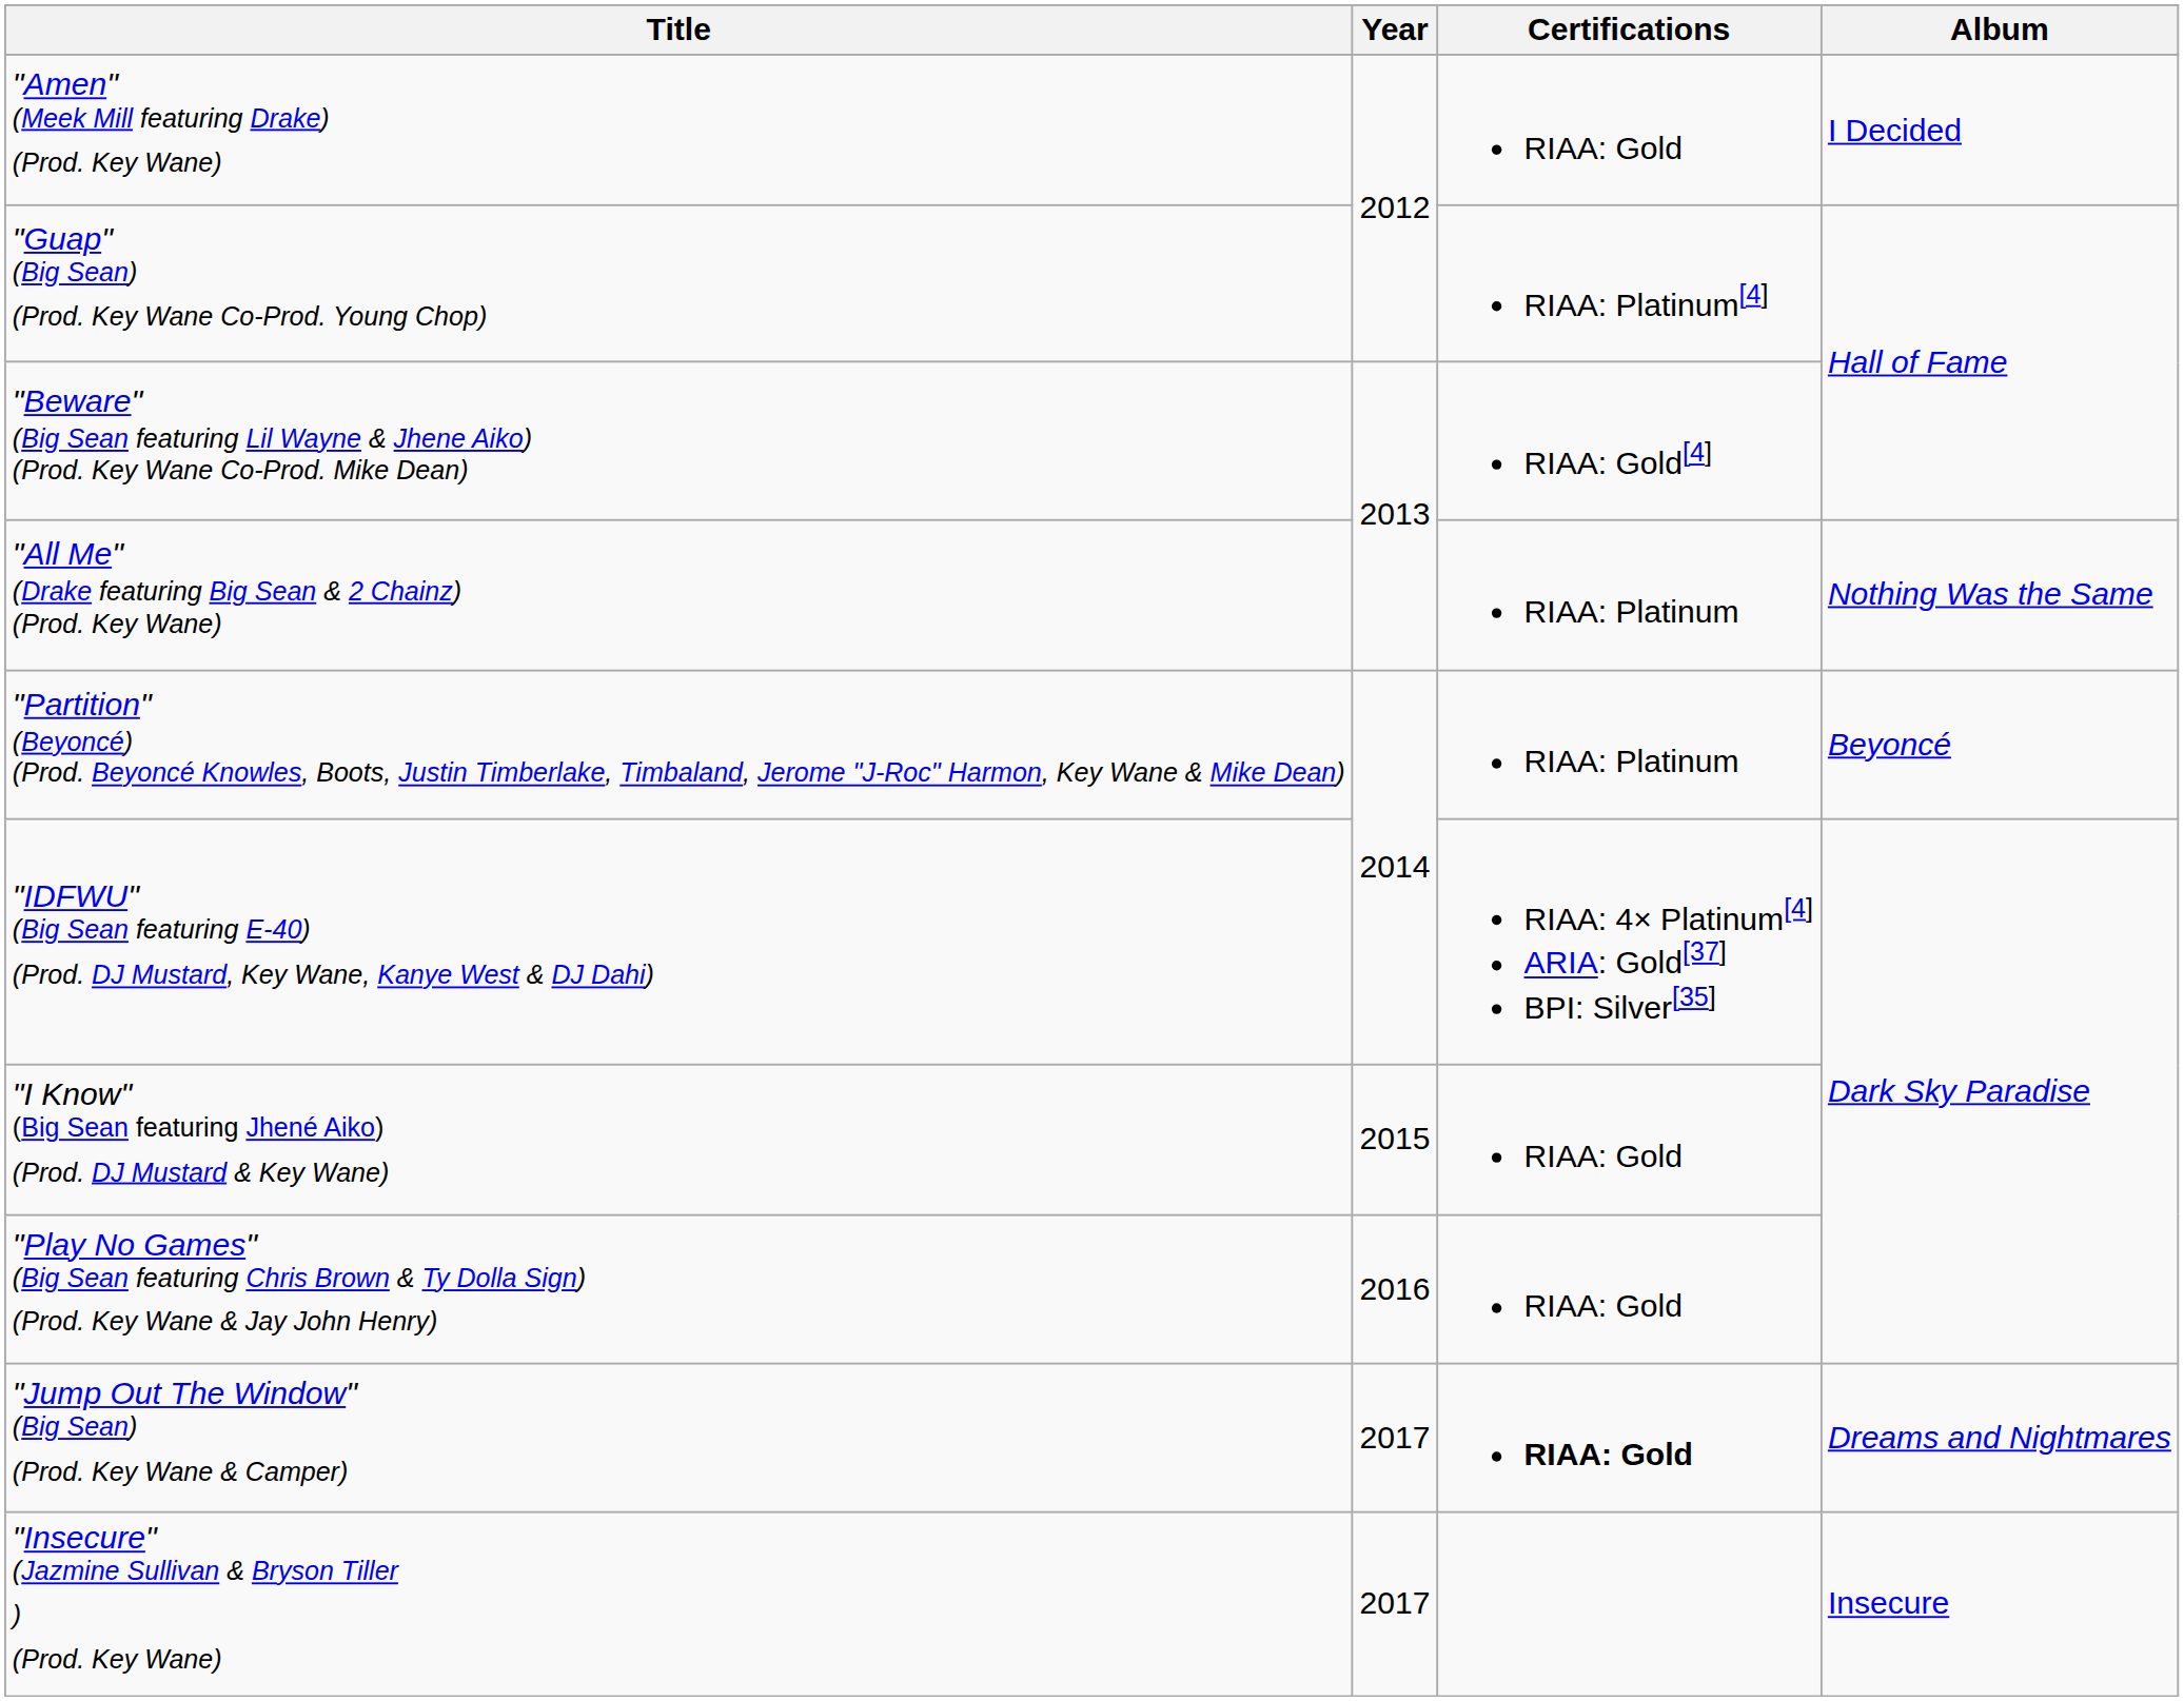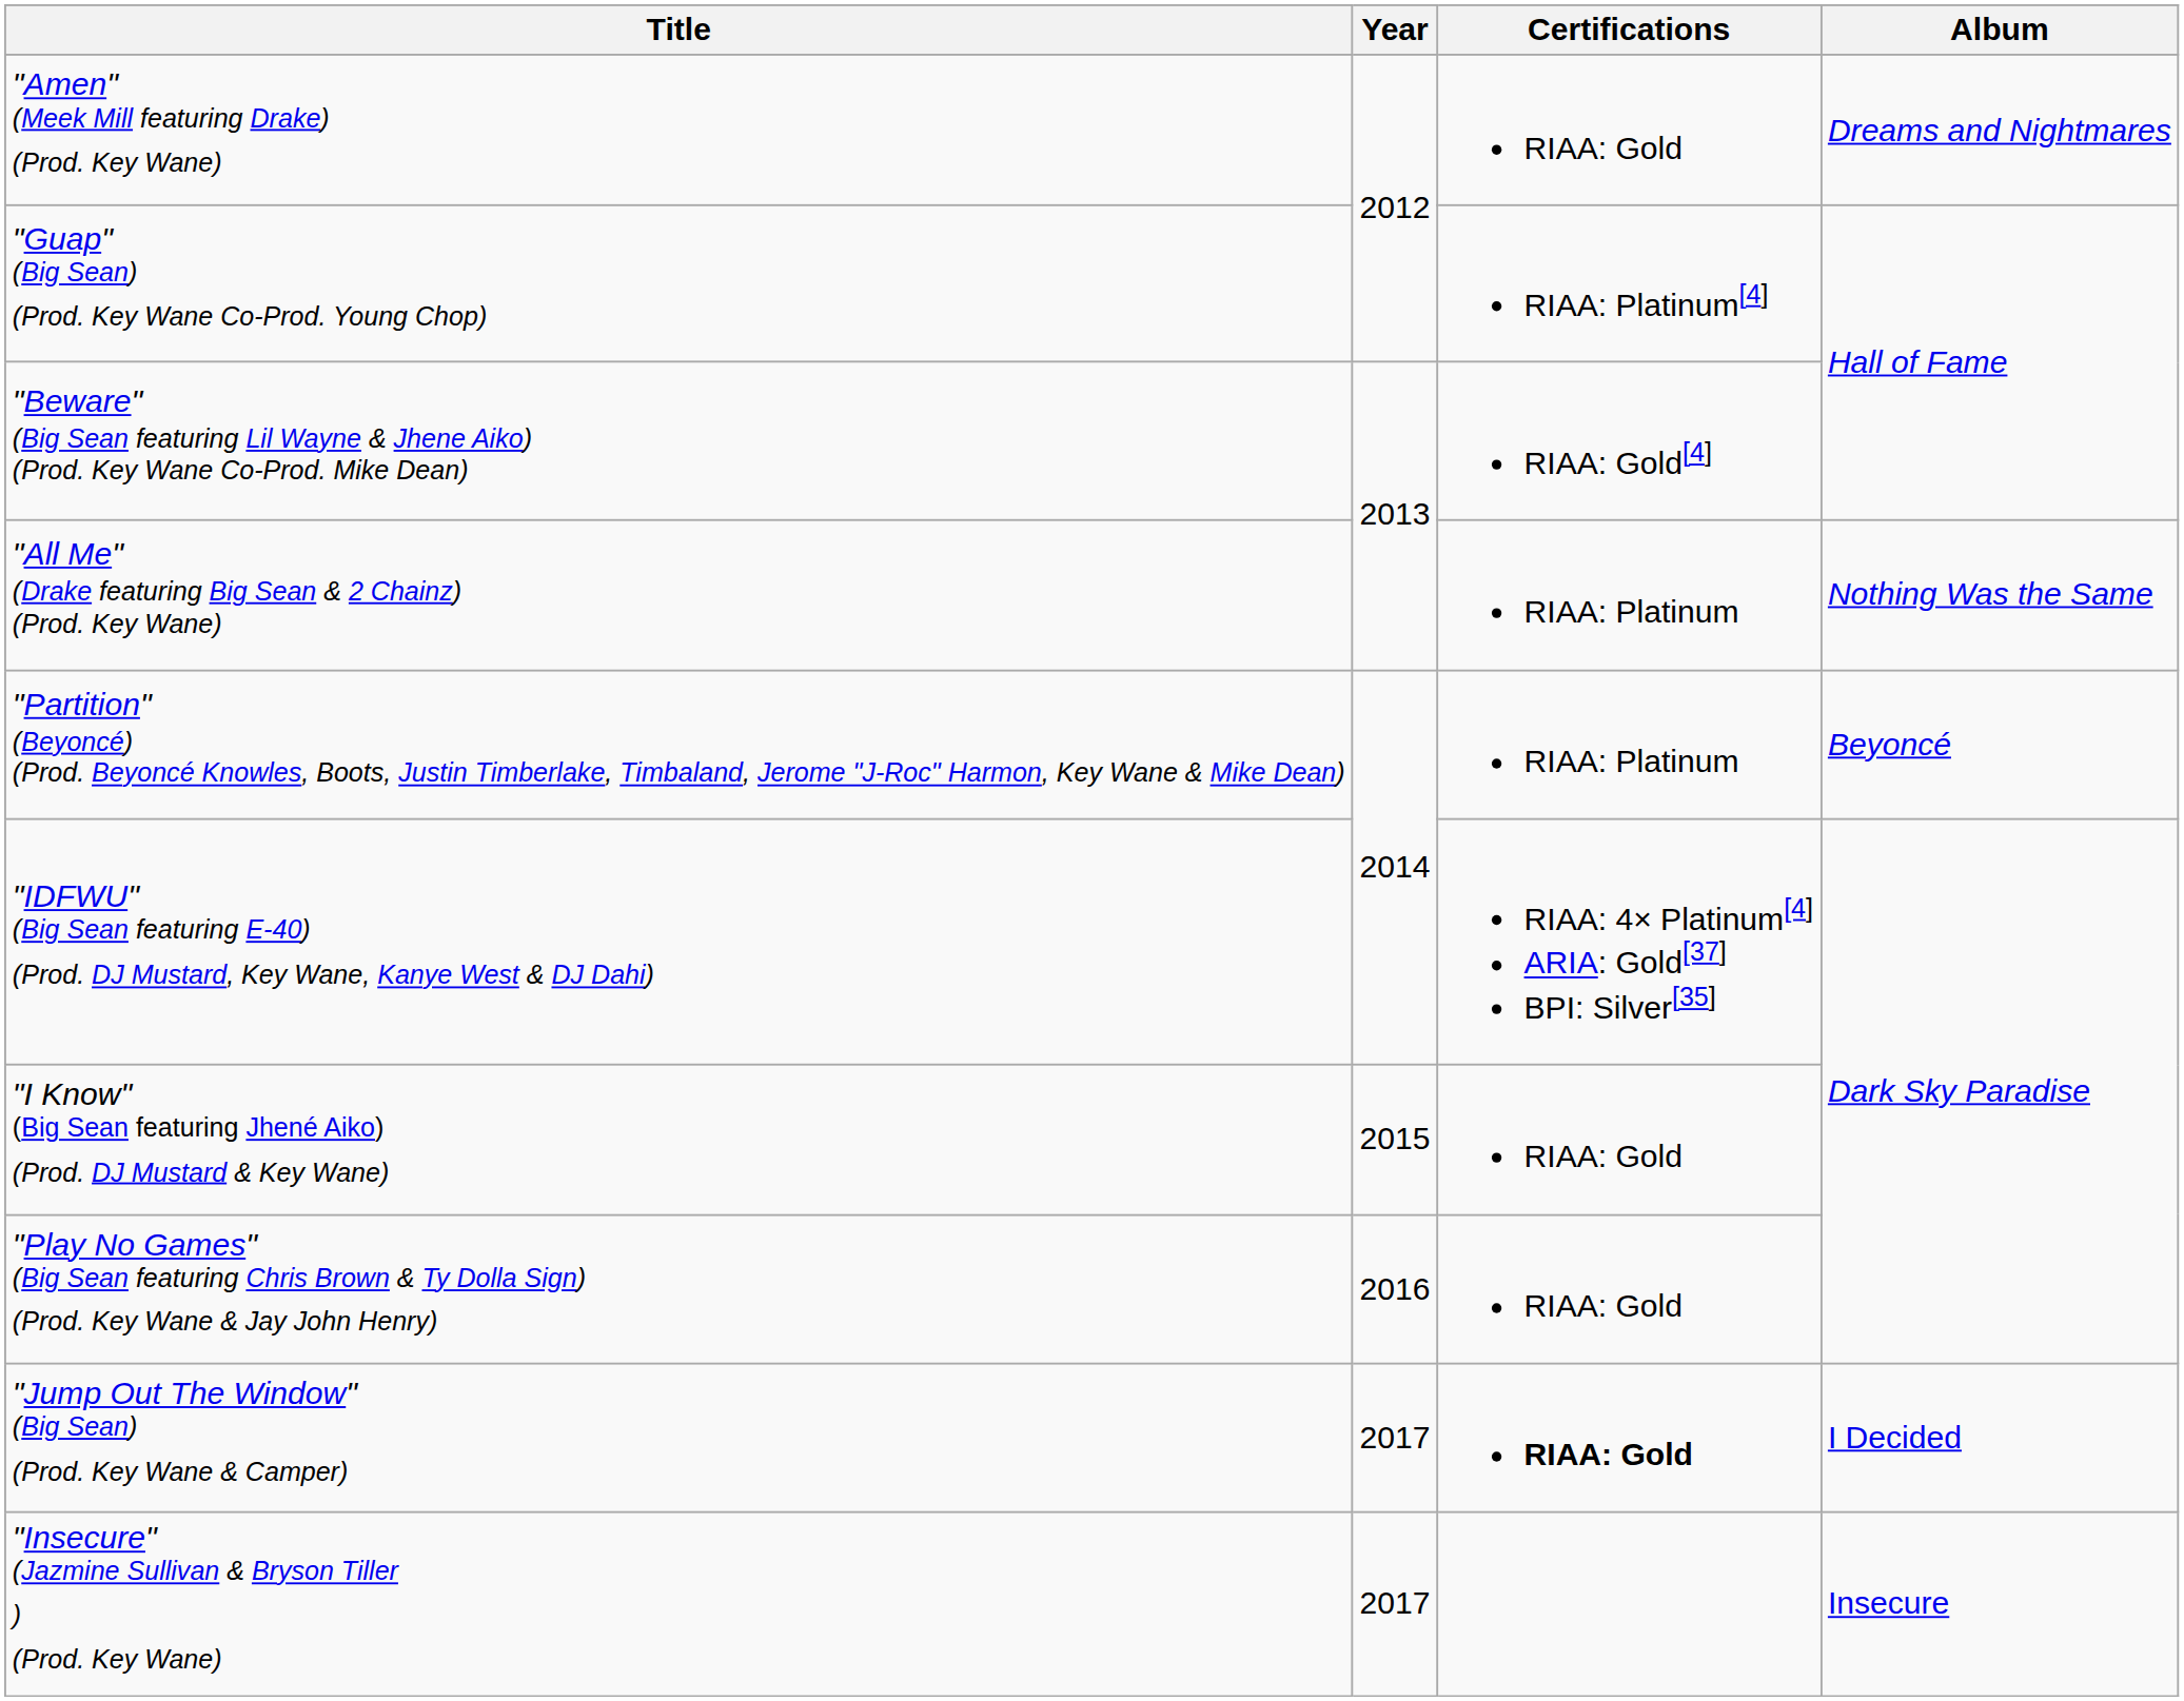"Amen" (Meek Mill featuring Drake) (Prod. Key Wane) | Album: I Decided -> Dreams and Nightmares
"Jump Out The Window" (Big Sean) (Prod. Key Wane & Camper) | Album: Dreams and Nightmares -> I Decided
